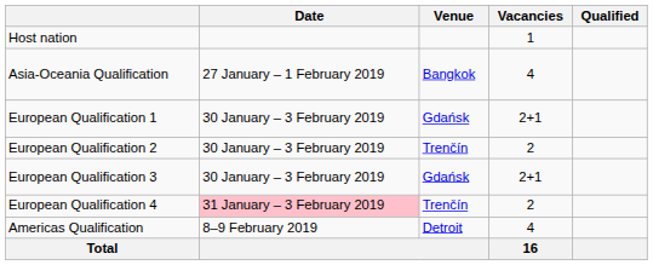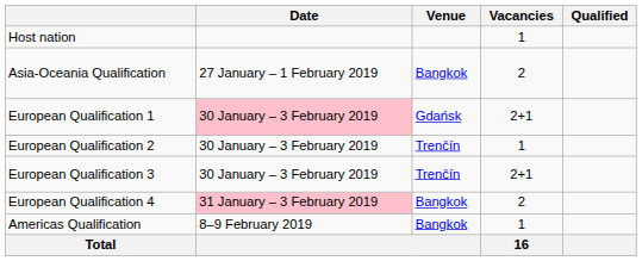Asia-Oceania Qualification | Vacancies: 4 -> 2
European Qualification 1 | Date: no background -> pink background
European Qualification 2 | Vacancies: 2 -> 1
European Qualification 3 | Venue: Gdańsk -> Trenčín
European Qualification 4 | Venue: Trenčín -> Bangkok
Americas Qualification | Venue: Detroit -> Bangkok
Americas Qualification | Vacancies: 4 -> 1
